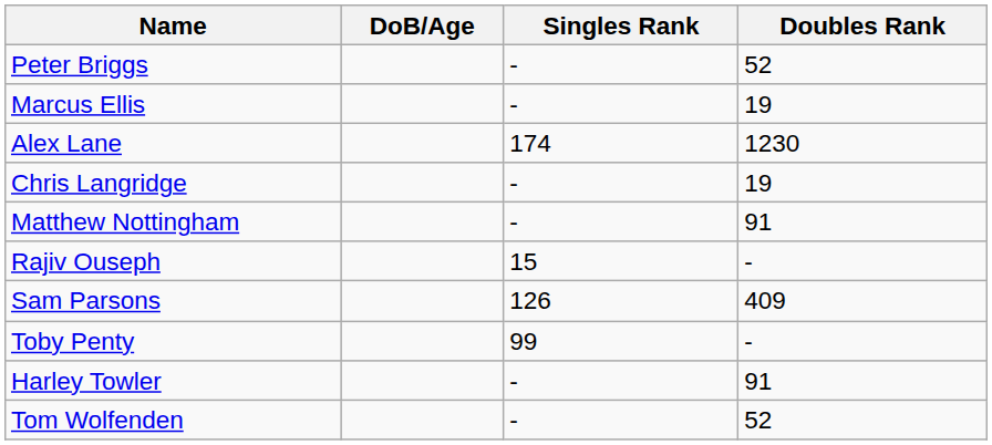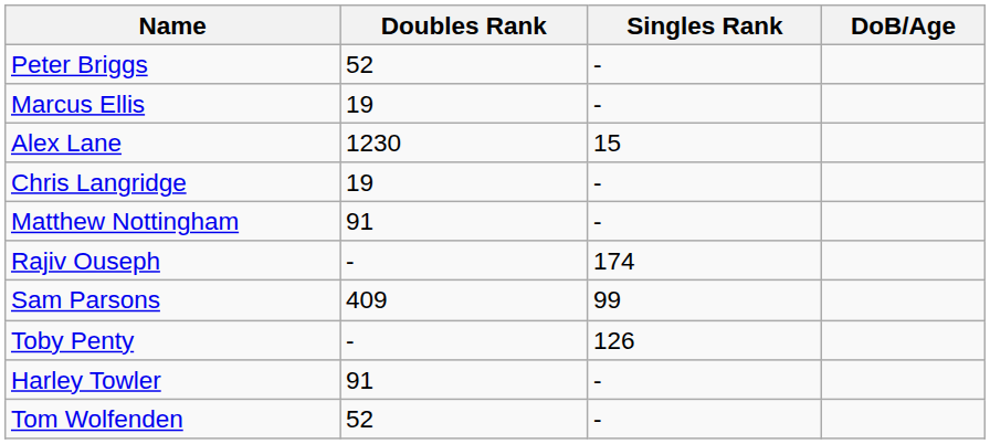columns swapped: DoB/Age <-> Doubles Rank
Alex Lane | Singles Rank: 174 -> 15
Rajiv Ouseph | Singles Rank: 15 -> 174
Sam Parsons | Singles Rank: 126 -> 99
Toby Penty | Singles Rank: 99 -> 126
